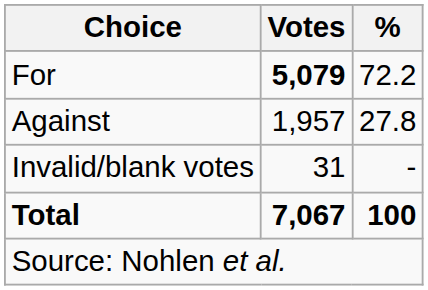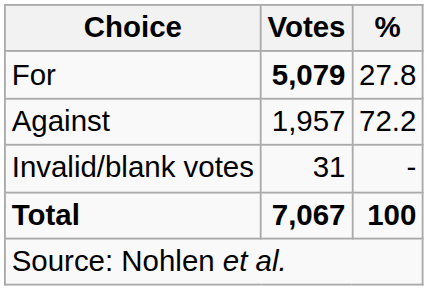For | %: 72.2 -> 27.8
Against | %: 27.8 -> 72.2
